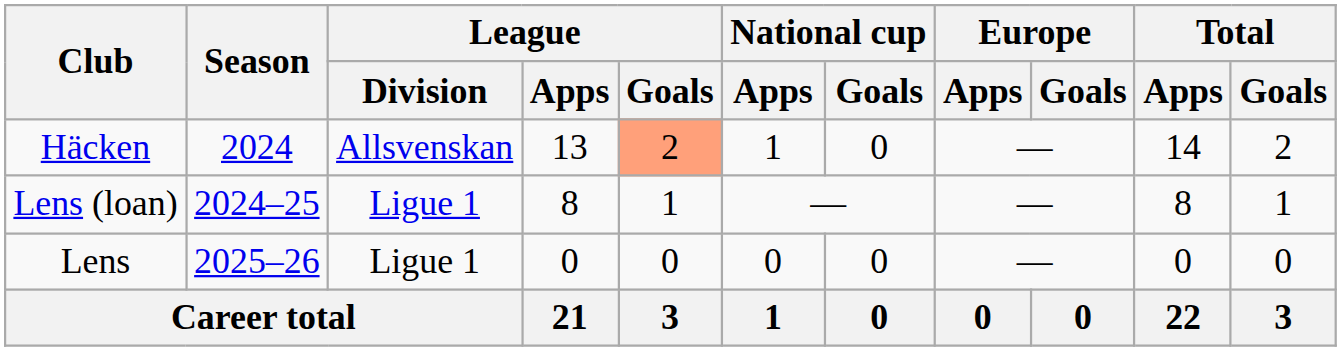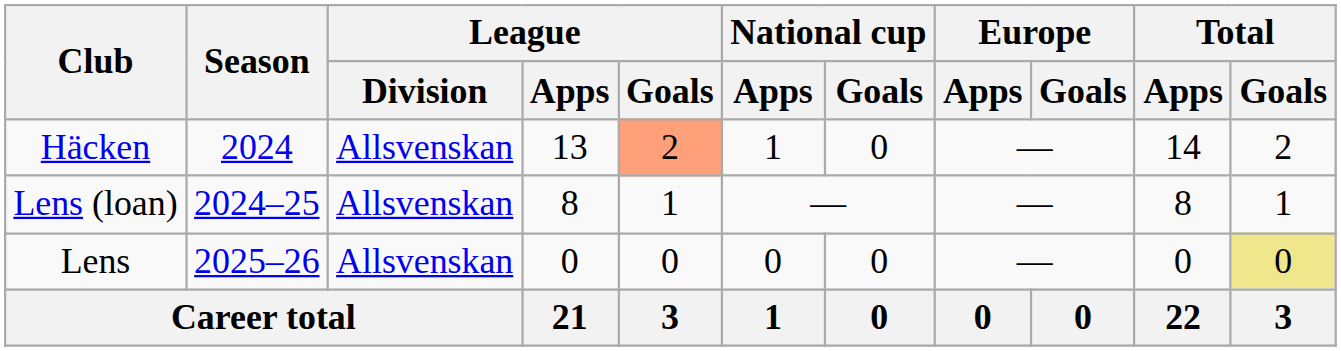Lens (loan) | League / Division: Ligue 1 -> Allsvenskan
Lens | League / Division: Ligue 1 -> Allsvenskan
Lens | Total / Goals: no background -> khaki background
